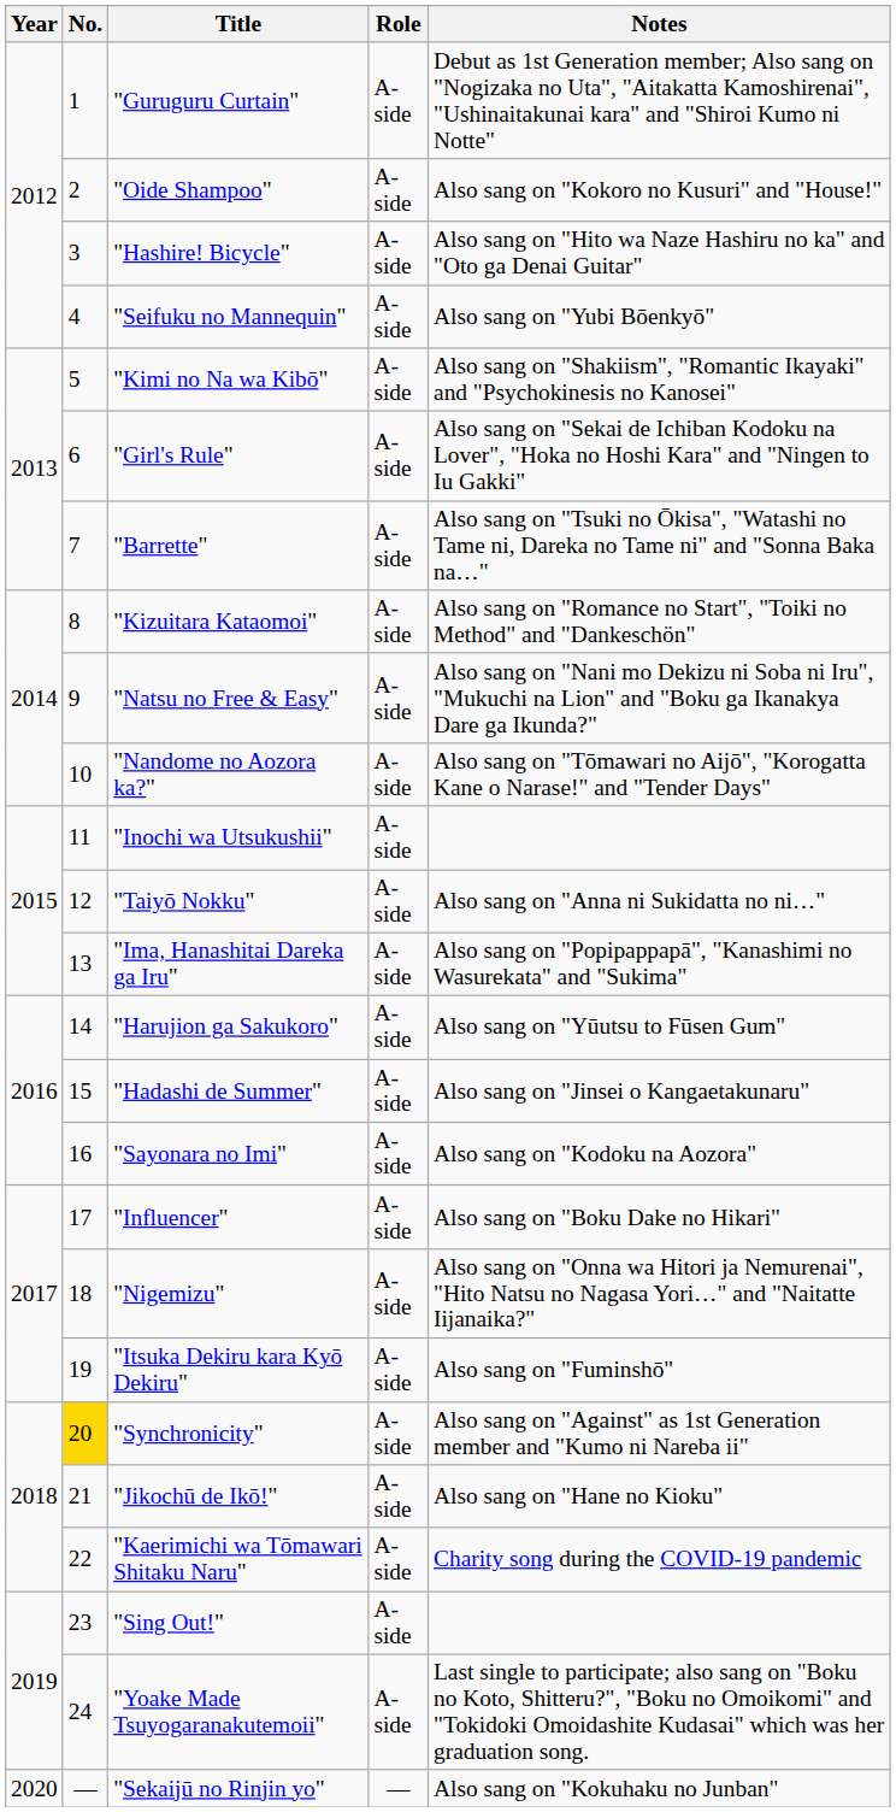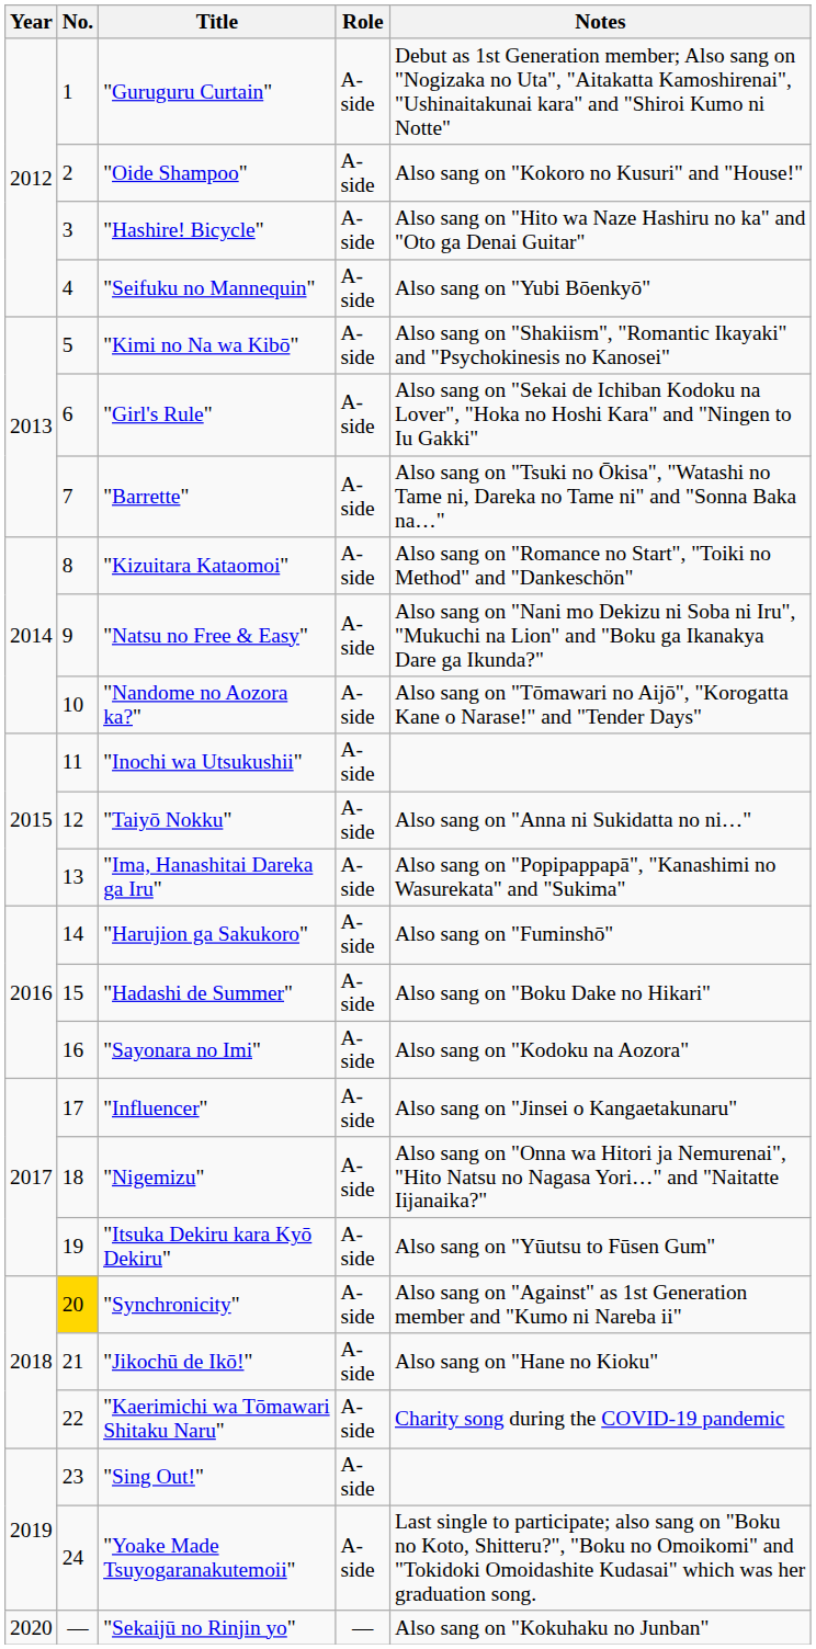"Harujion ga Sakukoro" | Notes: Also sang on "Yūutsu to Fūsen Gum" -> Also sang on "Fuminshō"
"Hadashi de Summer" | Notes: Also sang on "Jinsei o Kangaetakunaru" -> Also sang on "Boku Dake no Hikari"
"Influencer" | Notes: Also sang on "Boku Dake no Hikari" -> Also sang on "Jinsei o Kangaetakunaru"
"Itsuka Dekiru kara Kyō Dekiru" | Notes: Also sang on "Fuminshō" -> Also sang on "Yūutsu to Fūsen Gum"
